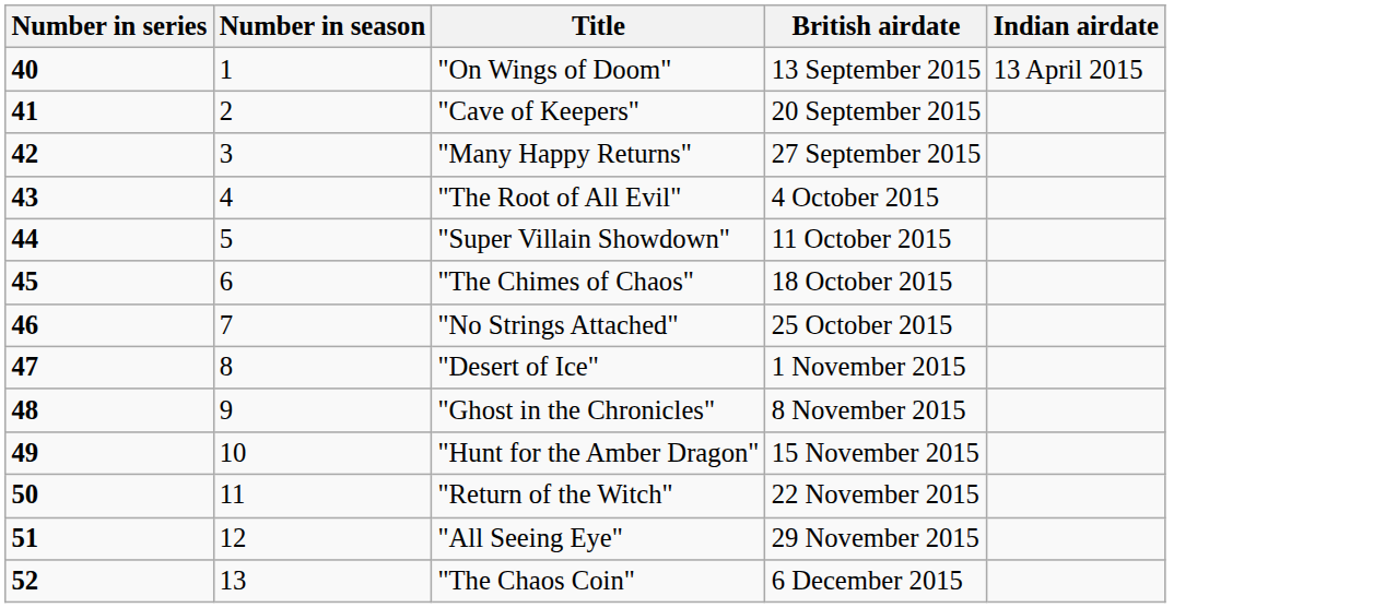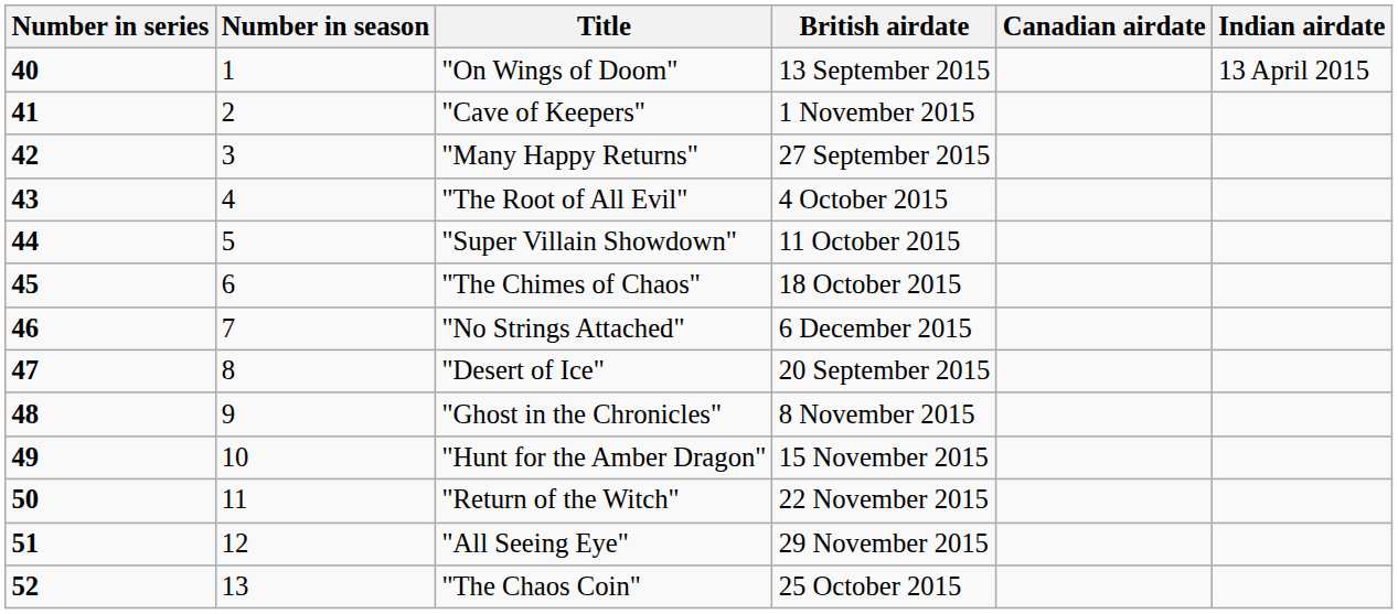+ column: Canadian airdate
"Cave of Keepers" | British airdate: 20 September 2015 -> 1 November 2015
"No Strings Attached" | British airdate: 25 October 2015 -> 6 December 2015
"Desert of Ice" | British airdate: 1 November 2015 -> 20 September 2015
"The Chaos Coin" | British airdate: 6 December 2015 -> 25 October 2015
